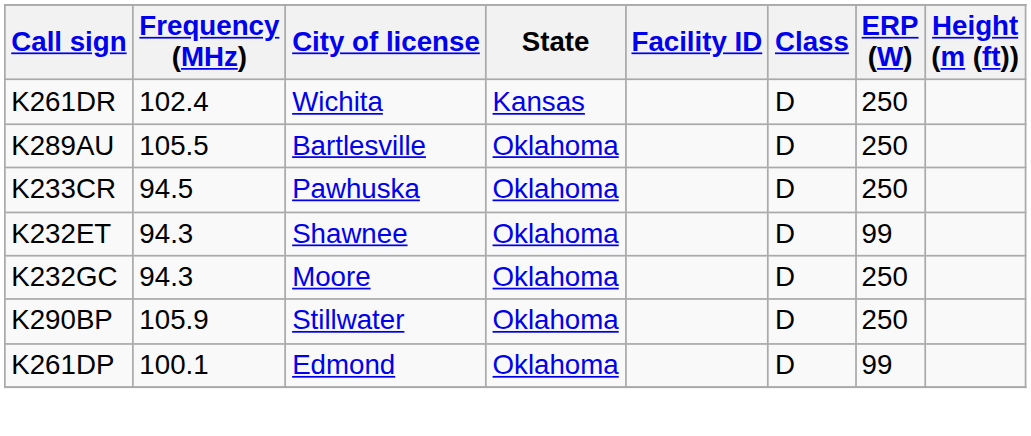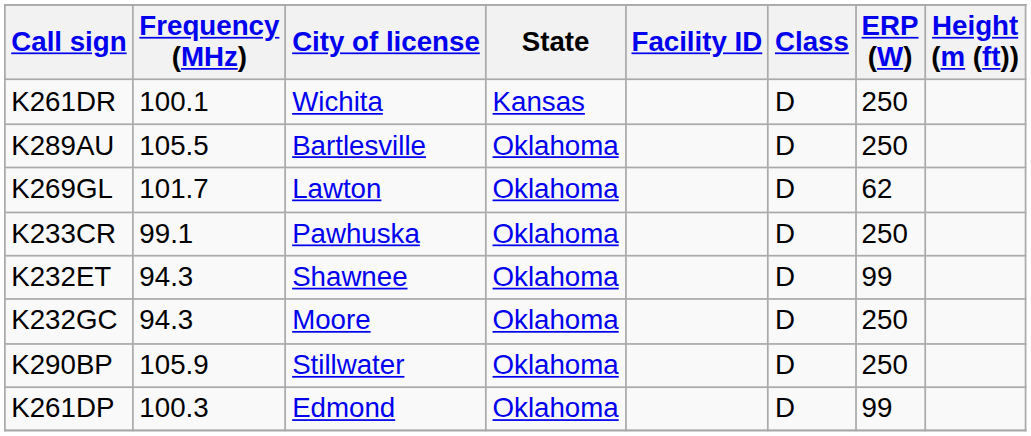K261DR | Frequency (MHz): 102.4 -> 100.1
+ row: K269GL | 101.7 | Lawton | Oklahoma | D | 62
K233CR | Frequency (MHz): 94.5 -> 99.1
K261DP | Frequency (MHz): 100.1 -> 100.3
